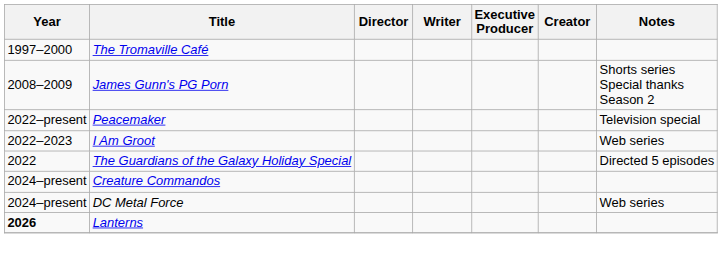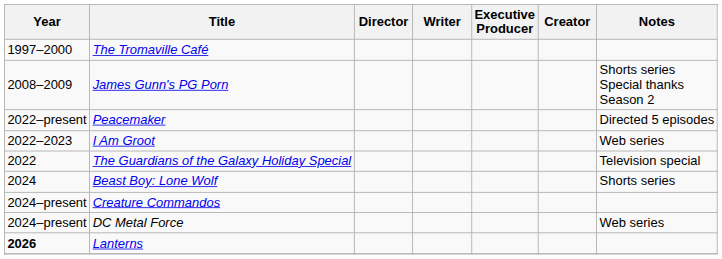Peacemaker | Notes: Television special -> Directed 5 episodes
The Guardians of the Galaxy Holiday Special | Notes: Directed 5 episodes -> Television special
+ row: 2024 | Beast Boy: Lone Wolf | Shorts series
